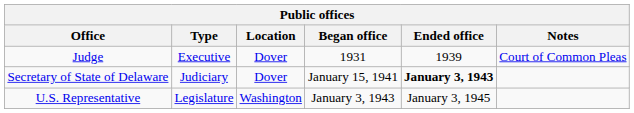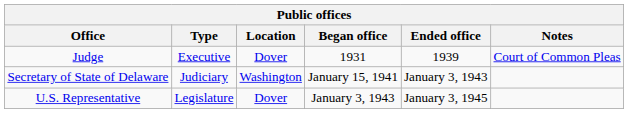Secretary of State of Delaware | Location: Dover -> Washington
Secretary of State of Delaware | Ended office: bold -> normal
U.S. Representative | Location: Washington -> Dover
